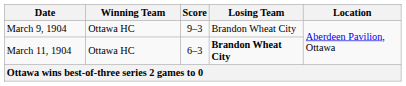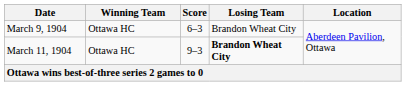March 9, 1904 | Score: 9–3 -> 6–3
March 11, 1904 | Score: 6–3 -> 9–3
